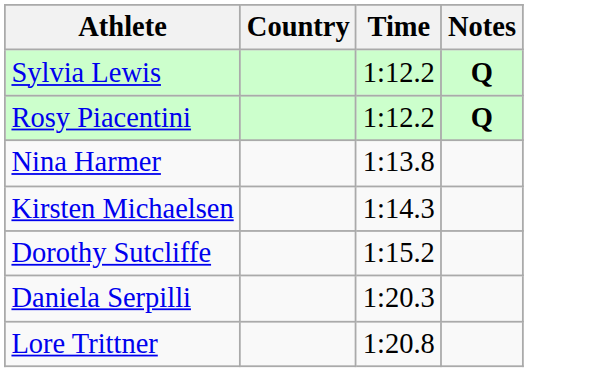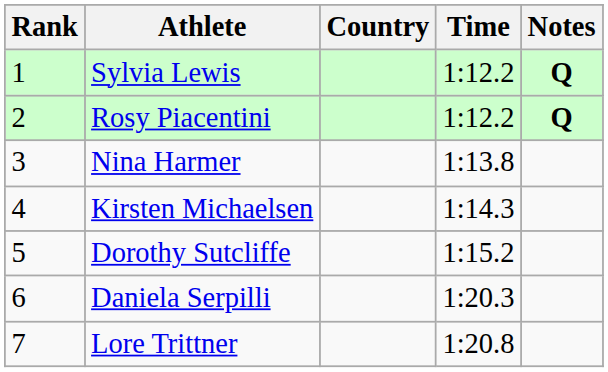+ column: Rank | 1 | 2 | 3 | 4 | 5 | 6 | 7
